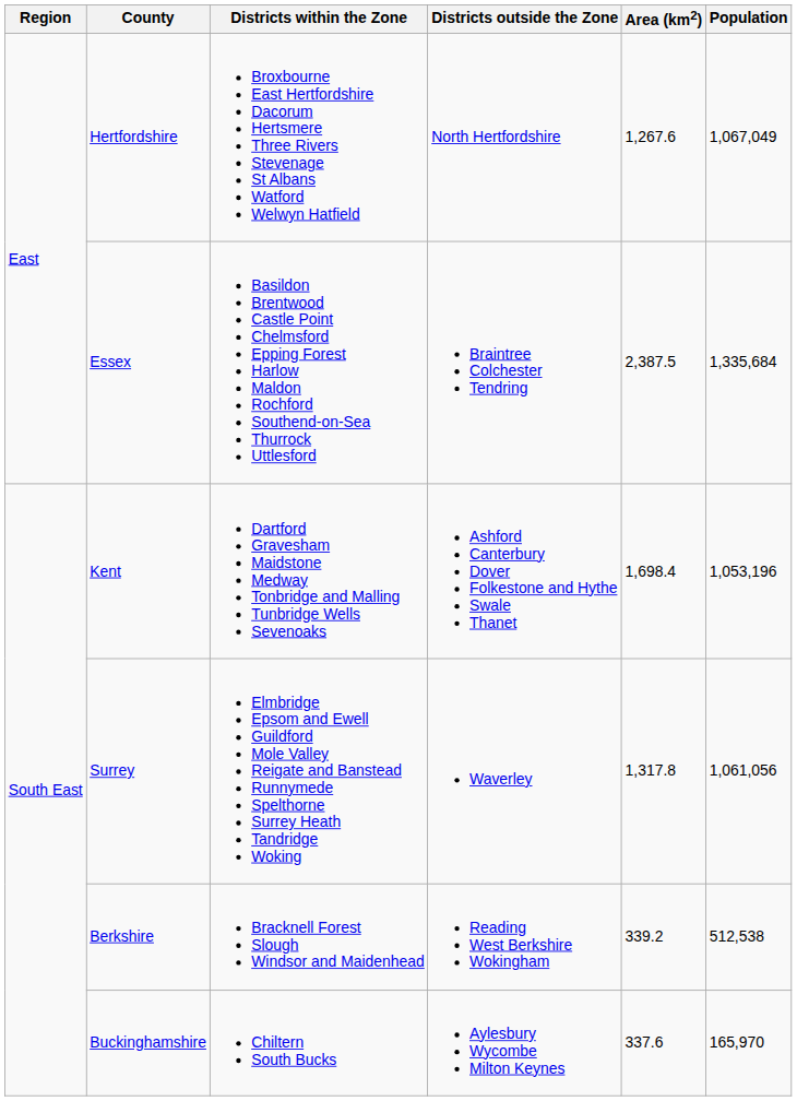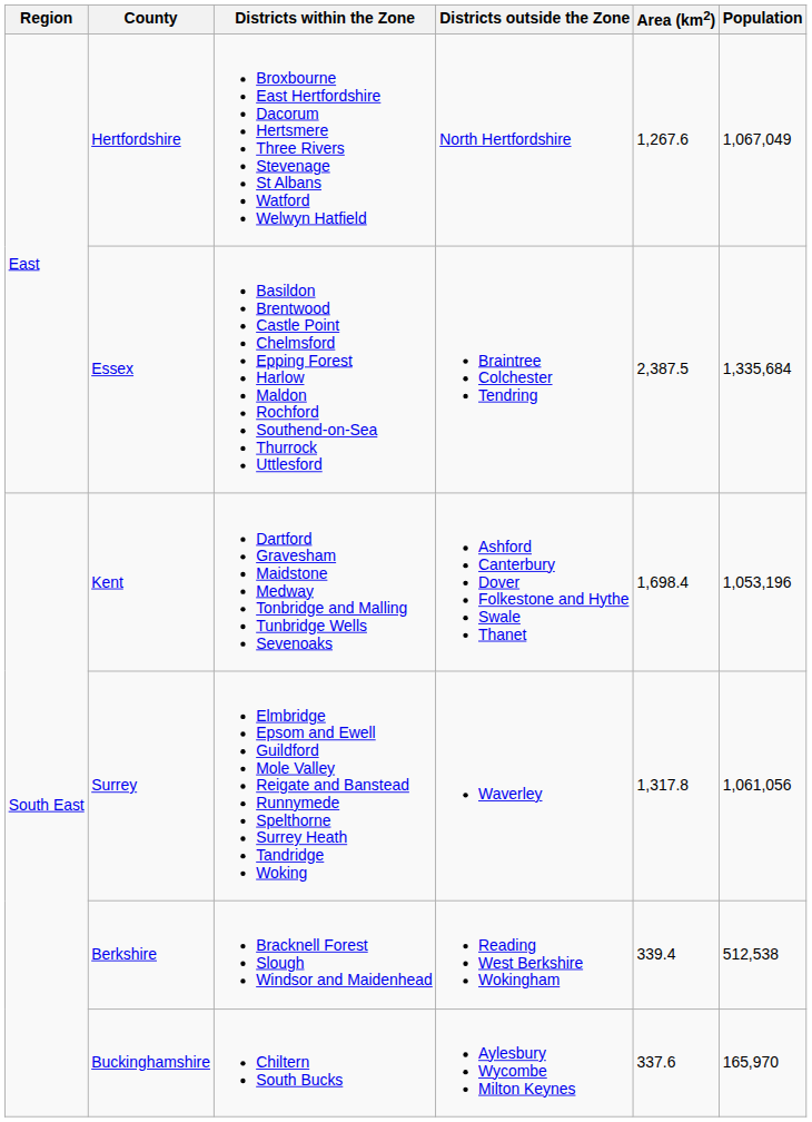Berkshire | Area (km2): 339.2 -> 339.4
